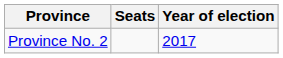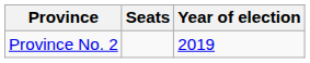Province No. 2 | Year of election: 2017 -> 2019
